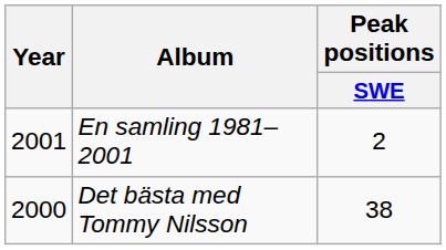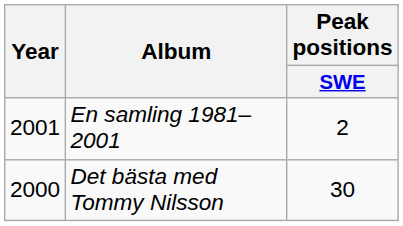Det bästa med Tommy Nilsson | Peak positions / SWE: 38 -> 30
